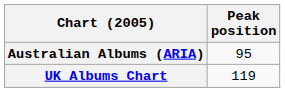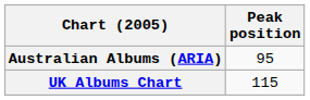UK Albums Chart | Peak position: 119 -> 115
